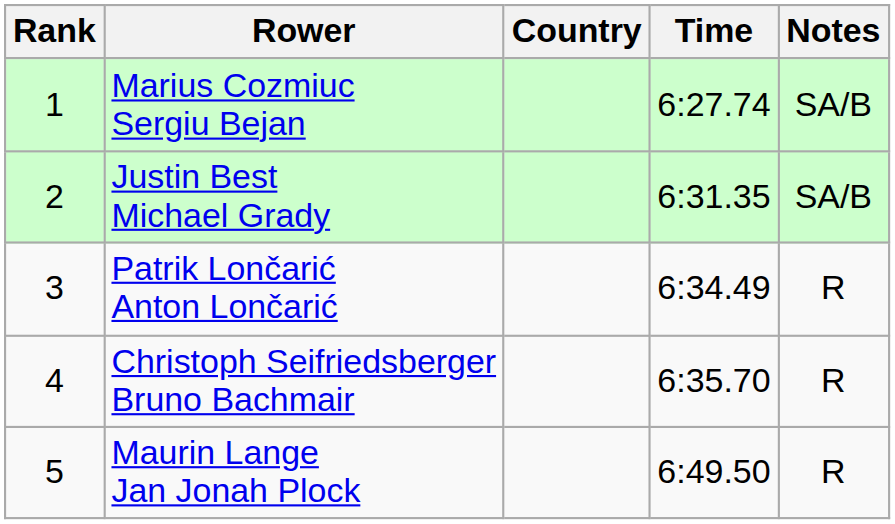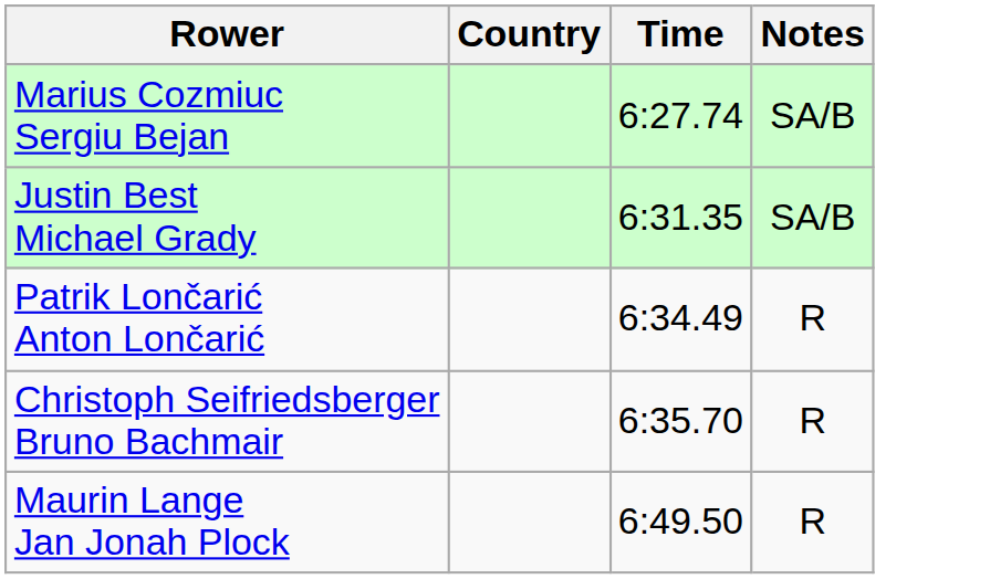- column: Rank | 1 | 2 | 3 | 4 | 5
